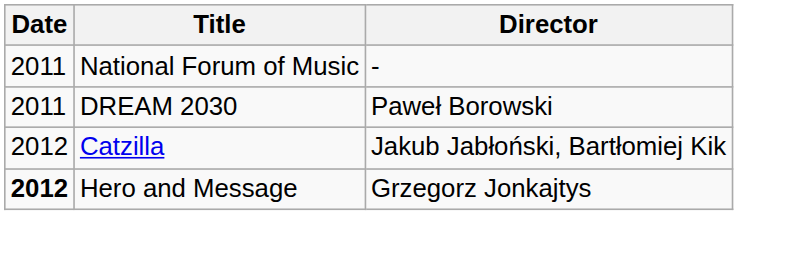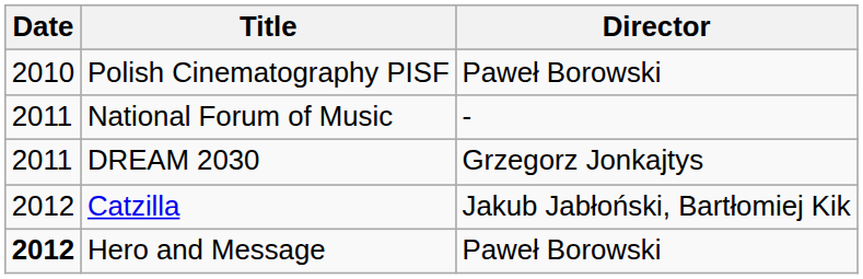+ row: 2010 | Polish Cinematography PISF | Paweł Borowski
DREAM 2030 | Director: Paweł Borowski -> Grzegorz Jonkajtys
Hero and Message | Director: Grzegorz Jonkajtys -> Paweł Borowski
